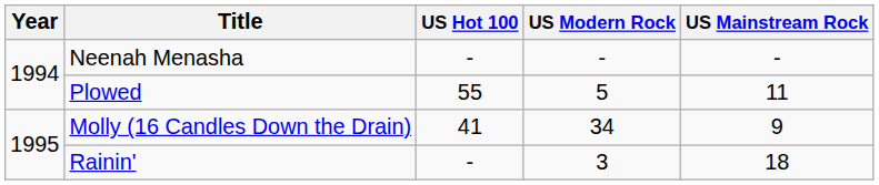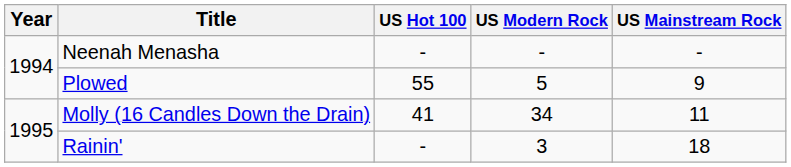Plowed | US Mainstream Rock: 11 -> 9
Molly (16 Candles Down the Drain) | US Mainstream Rock: 9 -> 11
